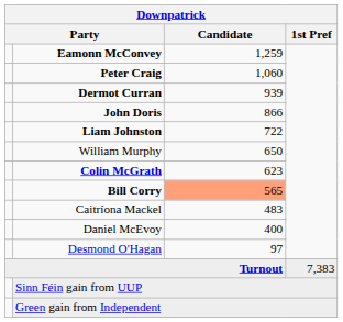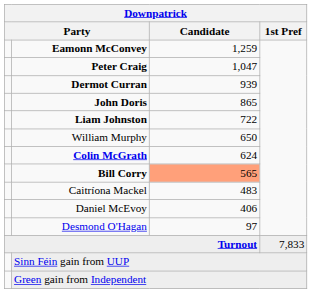Peter Craig | Candidate: 1,060 -> 1,047
John Doris | Candidate: 866 -> 865
Colin McGrath | Candidate: 623 -> 624
Daniel McEvoy | Candidate: 400 -> 406
Turnout | 1st Pref: 7,383 -> 7,833
